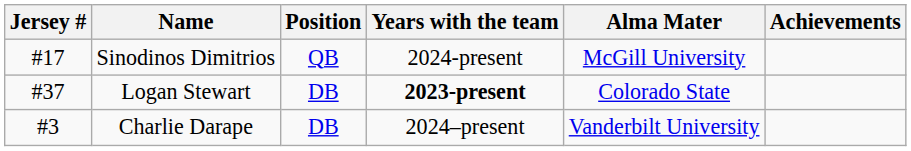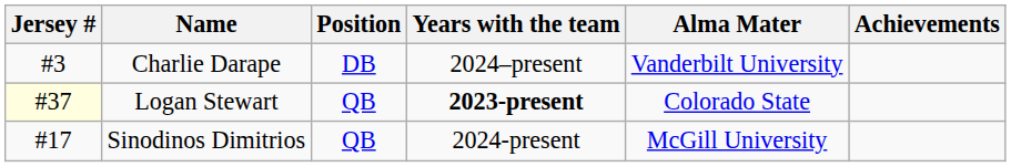rows swapped: Charlie Darape <-> Sinodinos Dimitrios
Logan Stewart | Jersey #: no background -> lightyellow background
Logan Stewart | Position: DB -> QB
